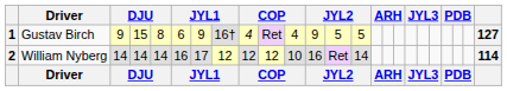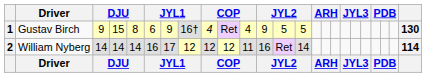1 | column 24: 127 -> 130
2 | column 11: 10 -> 11
